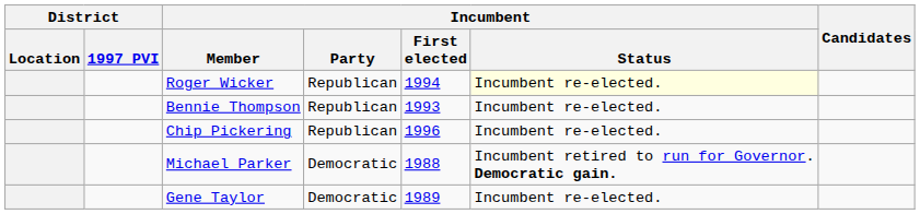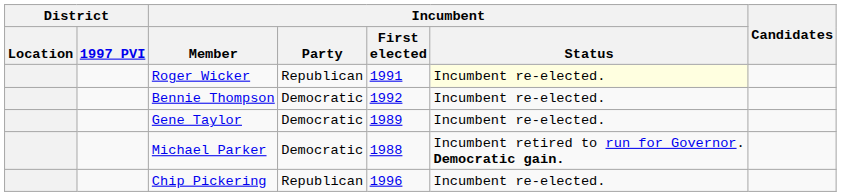Roger Wicker | Incumbent / First elected: 1994 -> 1991
Bennie Thompson | Incumbent / Party: Republican -> Democratic
Bennie Thompson | Incumbent / First elected: 1993 -> 1992
rows swapped: Chip Pickering <-> Gene Taylor
